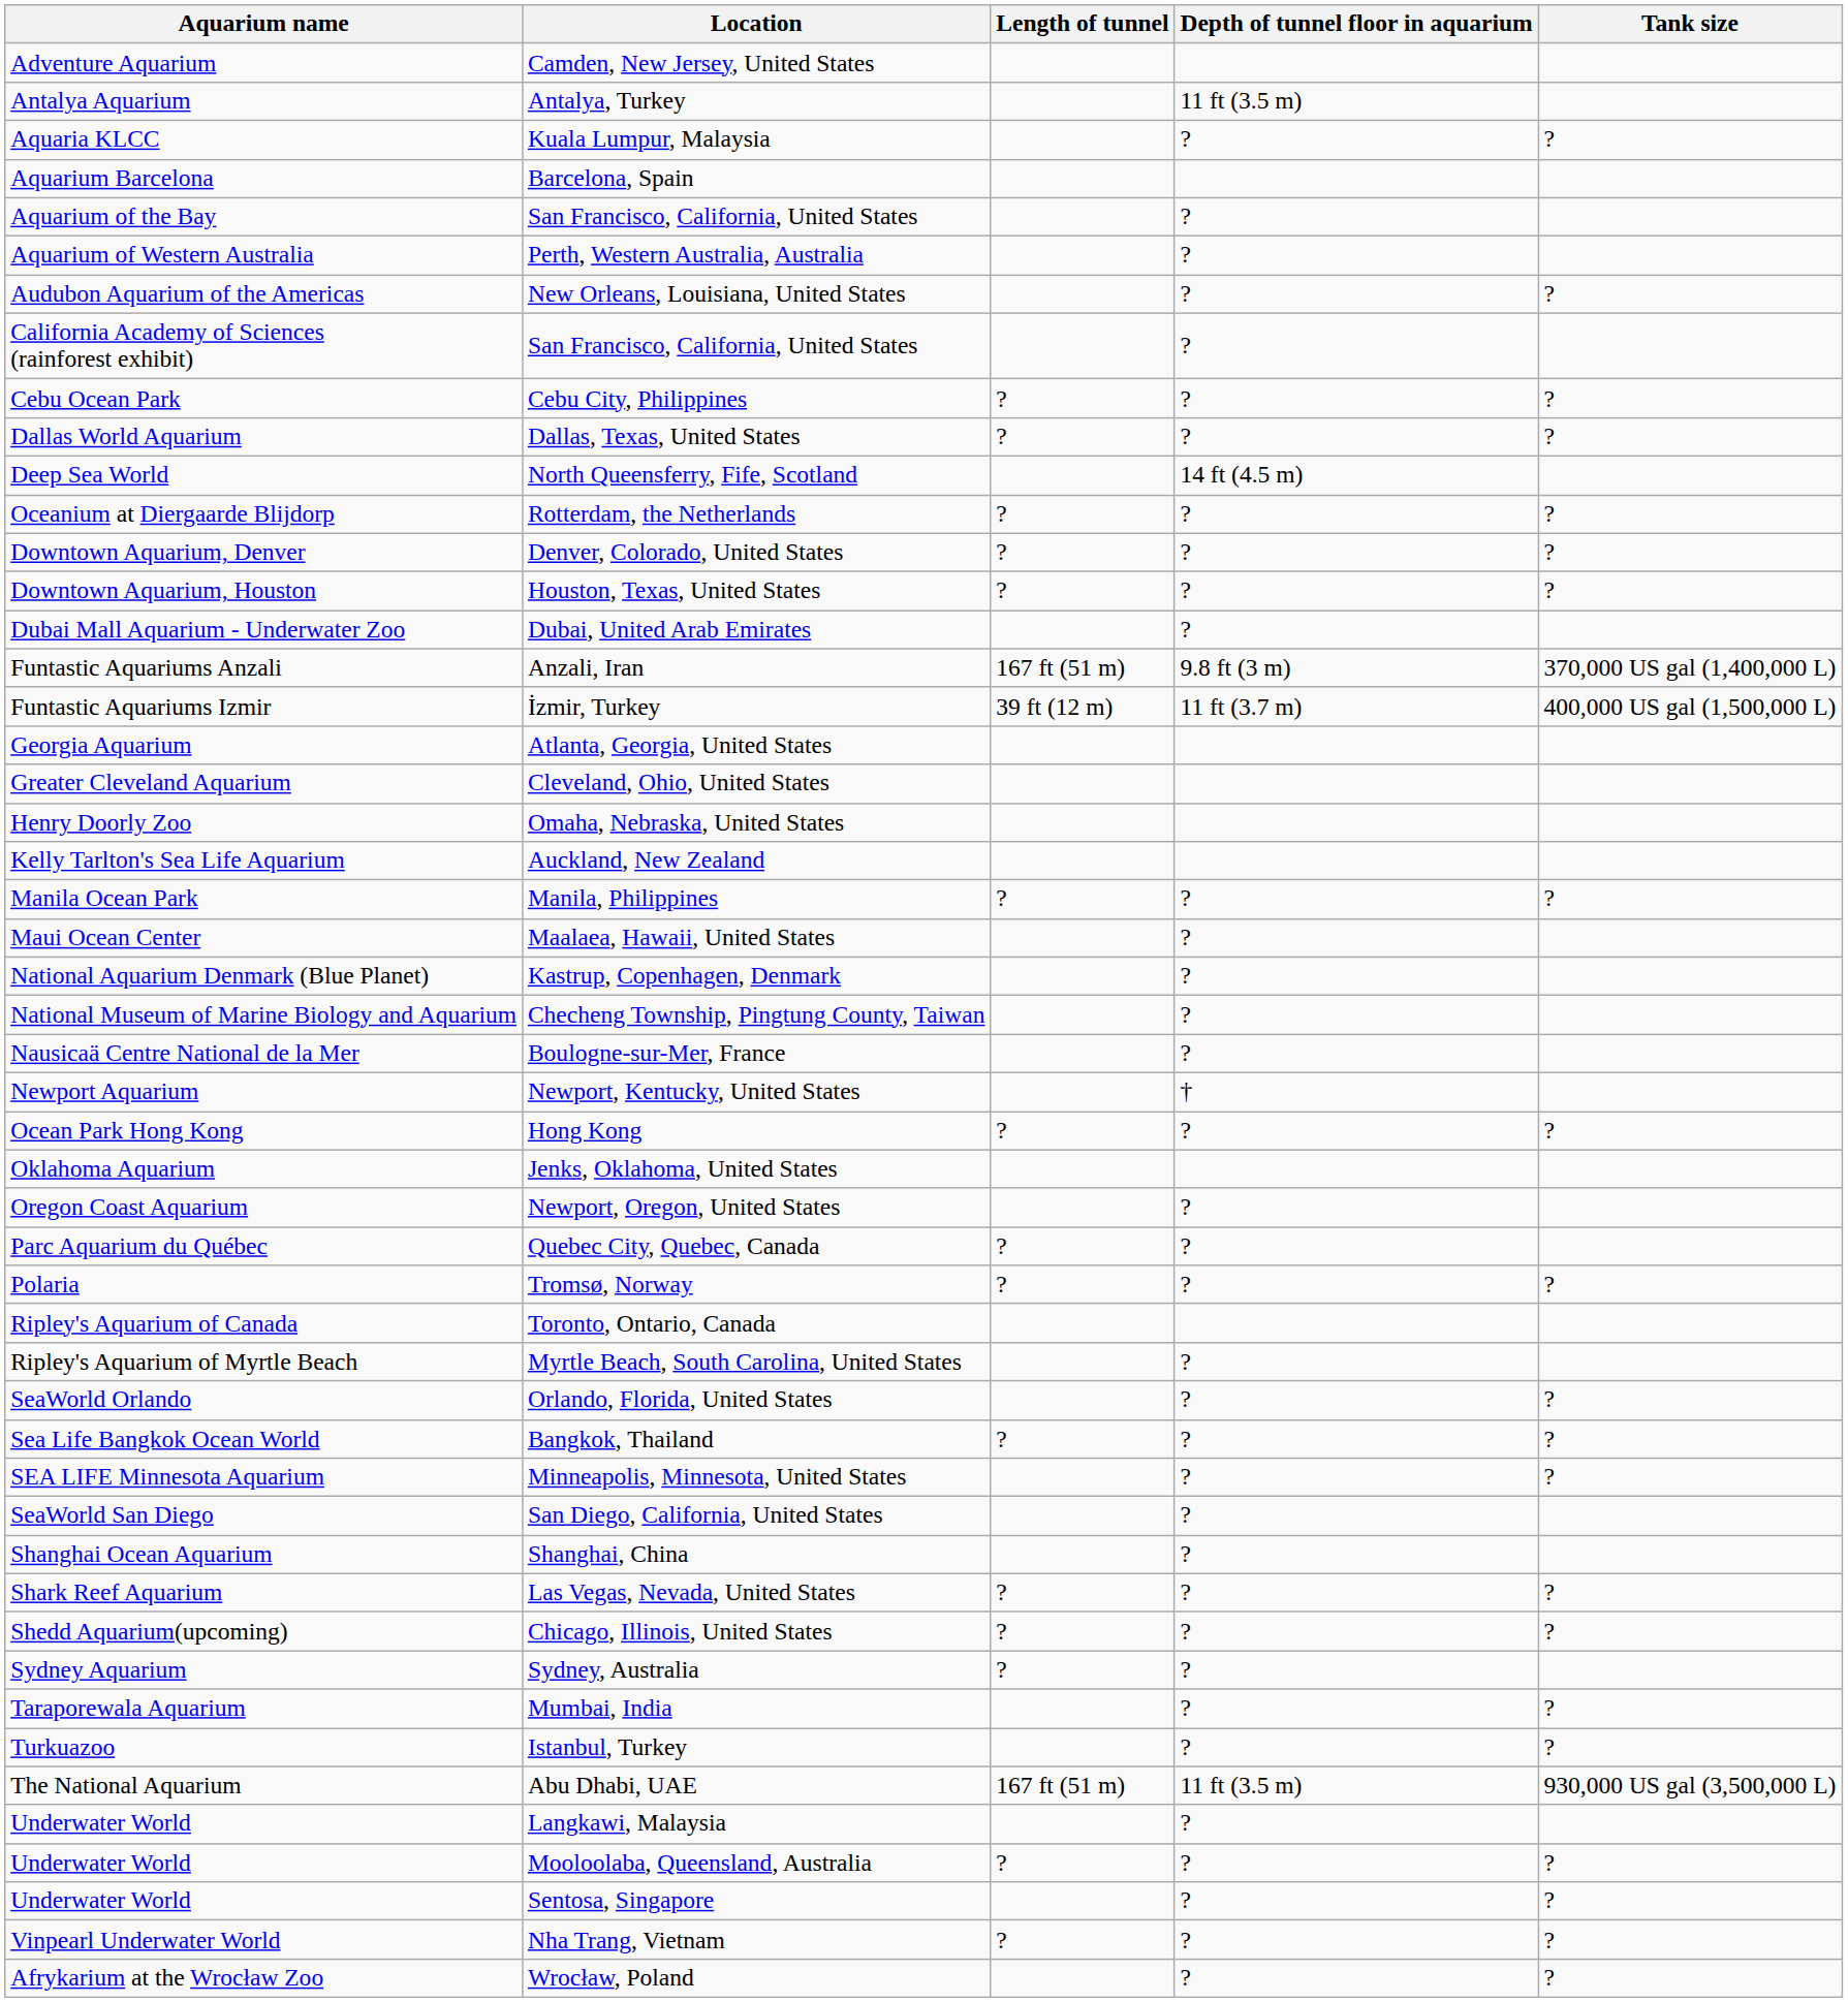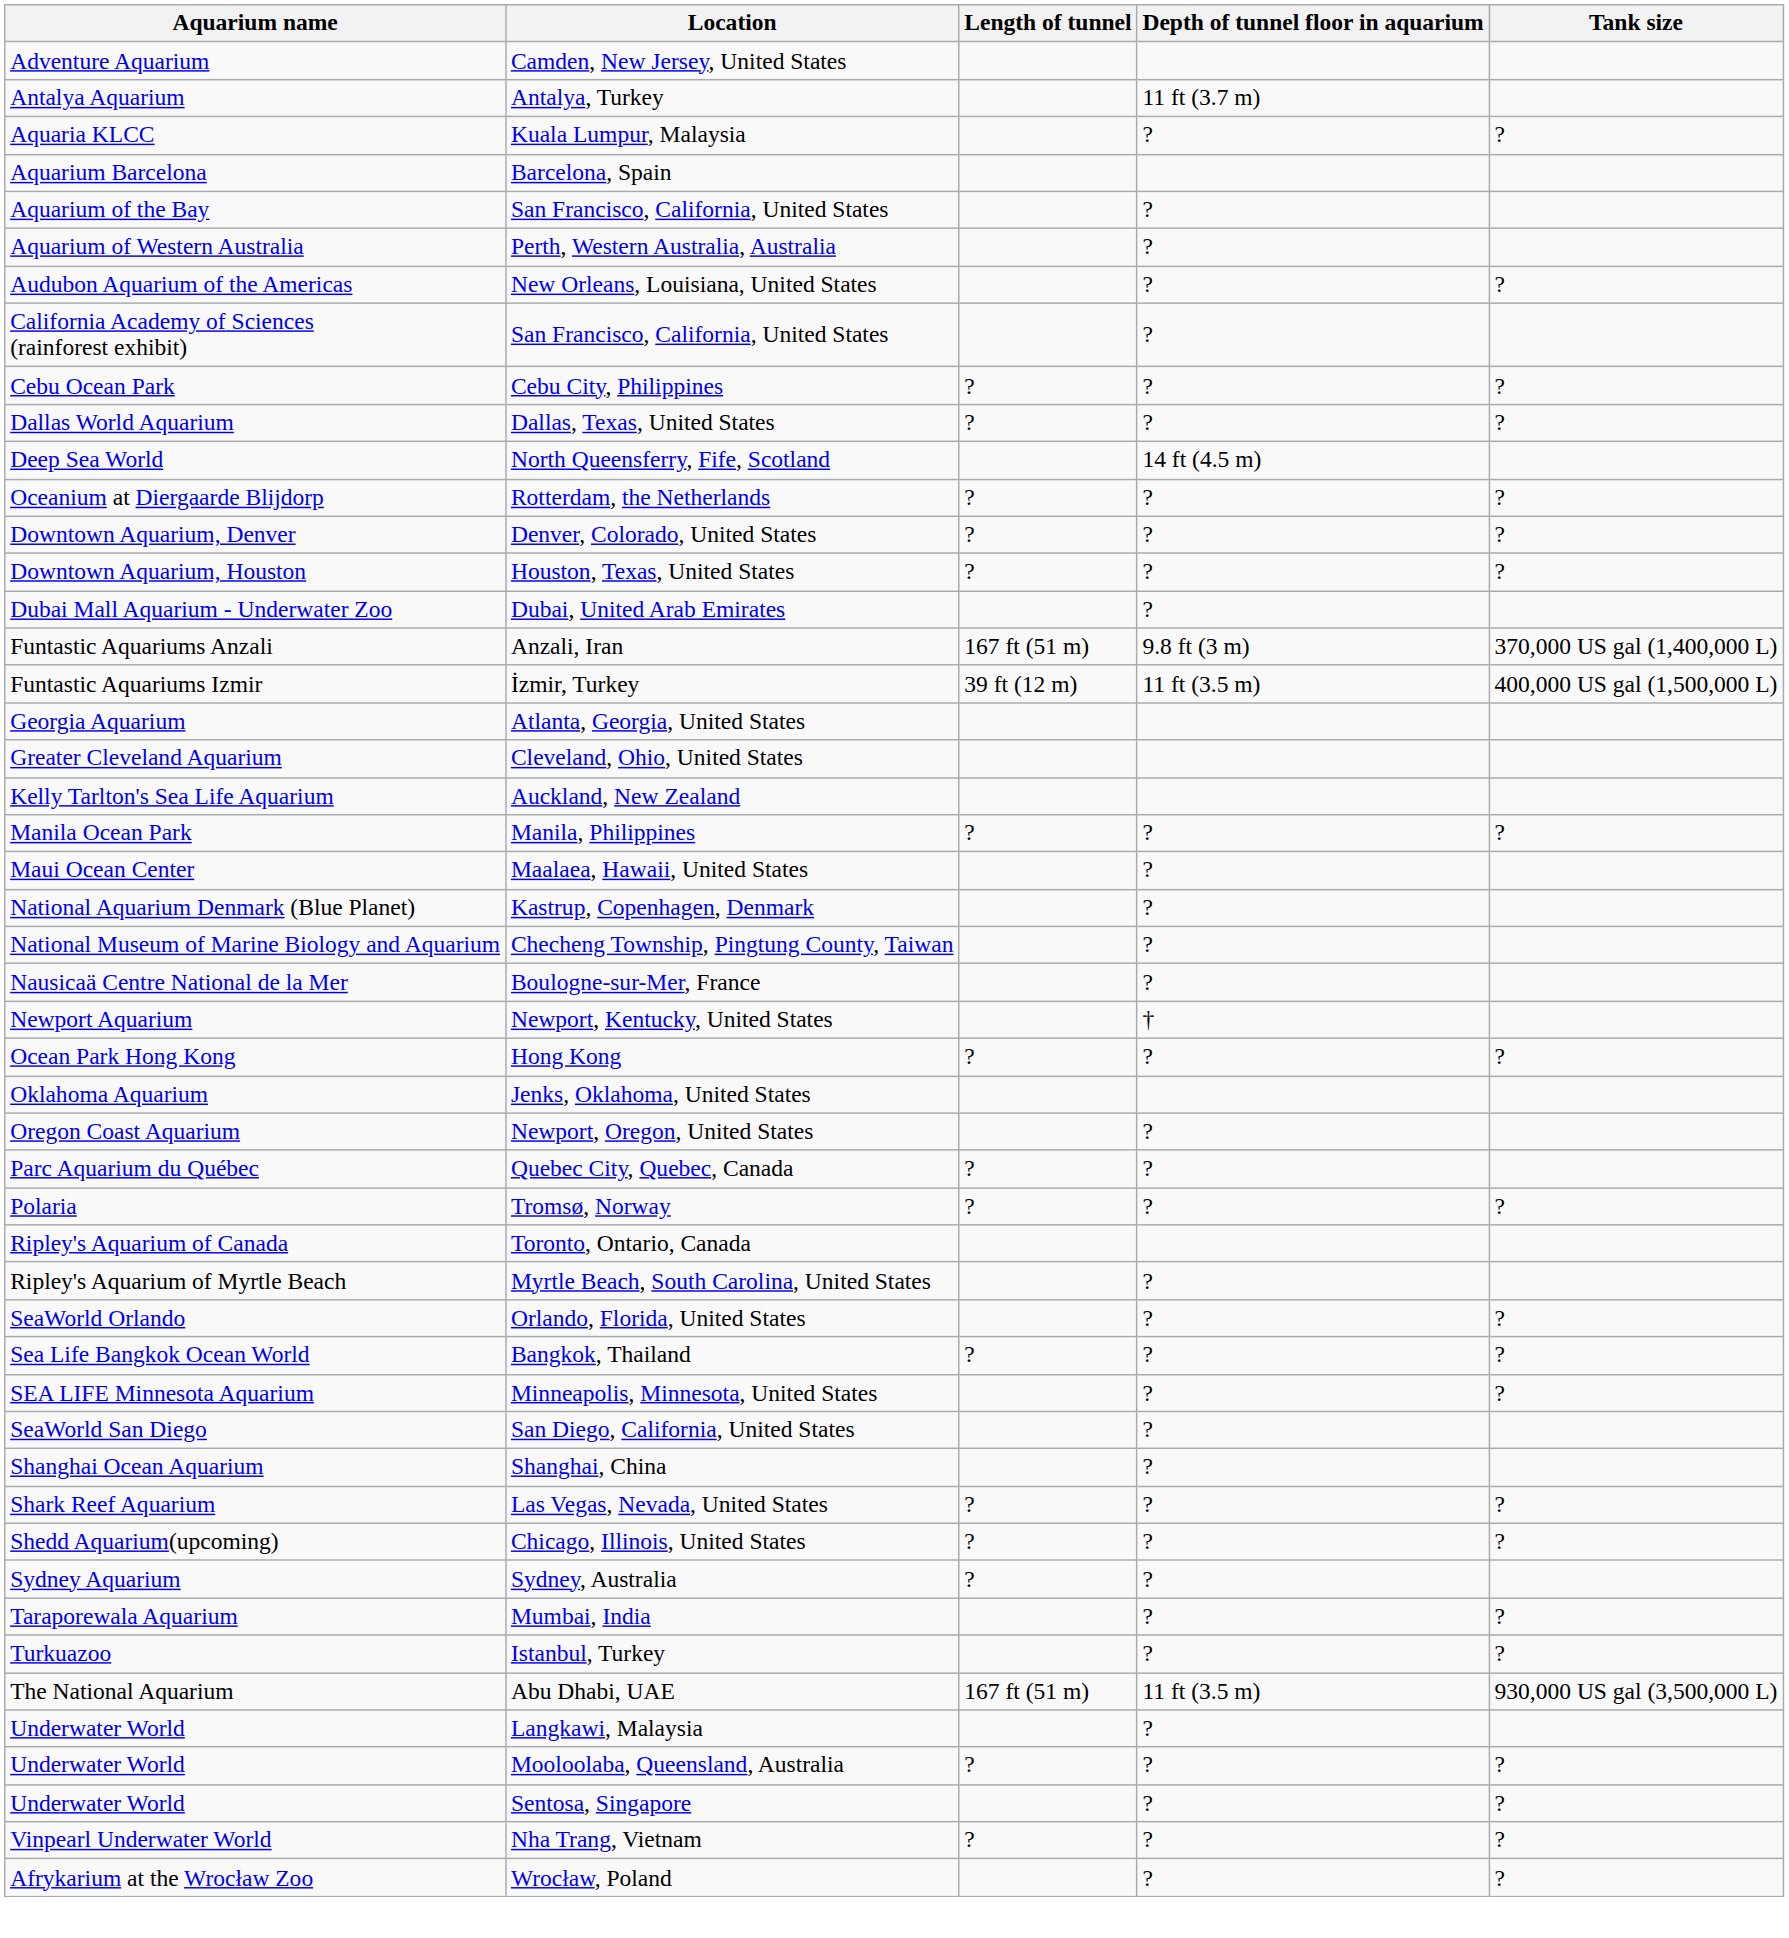Antalya, Turkey | Depth of tunnel floor in aquarium: 11 ft (3.5 m) -> 11 ft (3.7 m)
İzmir, Turkey | Depth of tunnel floor in aquarium: 11 ft (3.7 m) -> 11 ft (3.5 m)
- row: Henry Doorly Zoo | Omaha, Nebraska, United States
